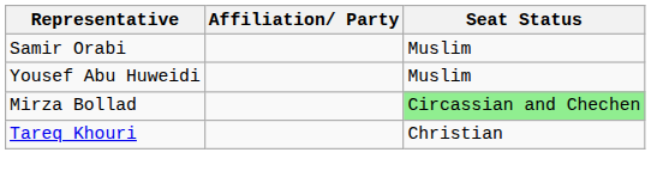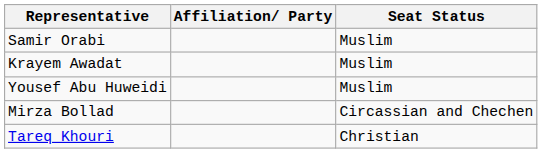+ row: Krayem Awadat | Muslim
Mirza Bollad | Seat Status: lightgreen background -> no background
